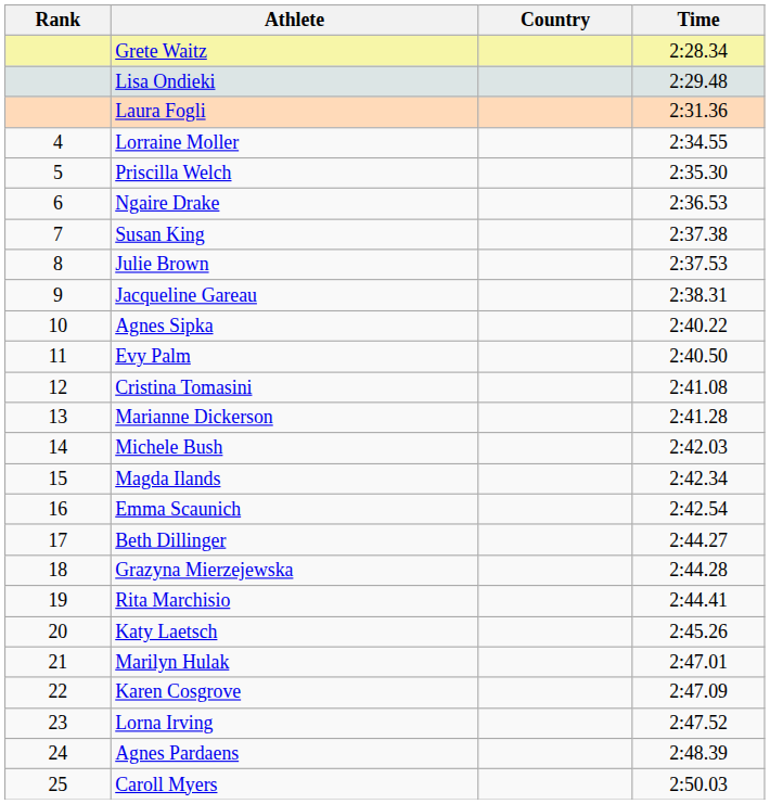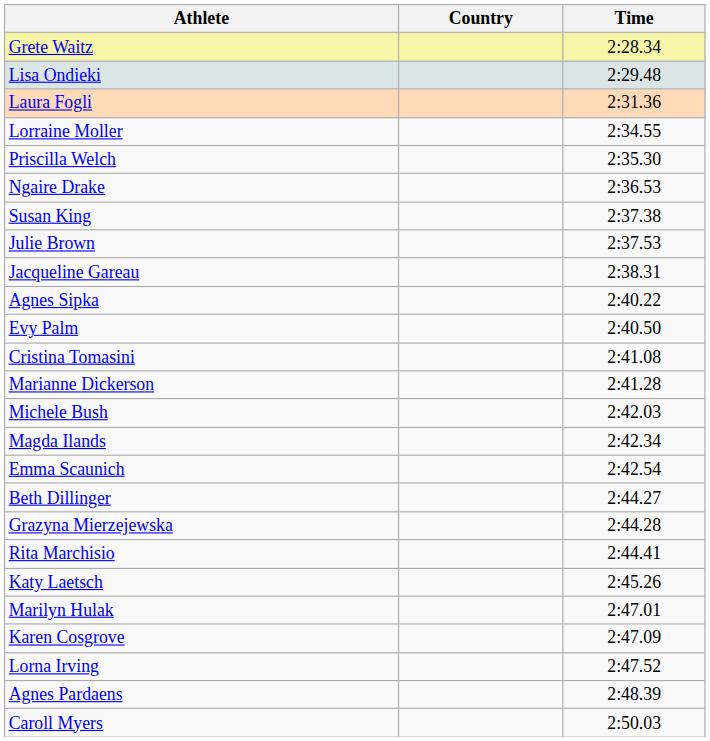- column: Rank | 4 | 5 | 6 | 7 | 8 | 9 | 10 | 11 | 12 | 13 | 14 | 15 | 16 | 17 | 18 | 19 | 20 | 21 | 22 | 23 | 24 | 25
